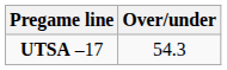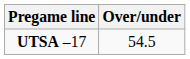UTSA –17 | Over/under: 54.3 -> 54.5
